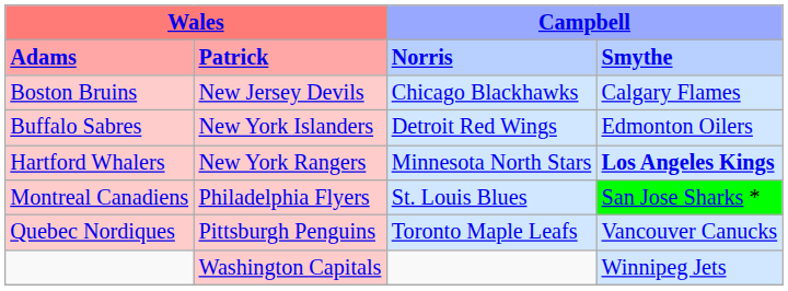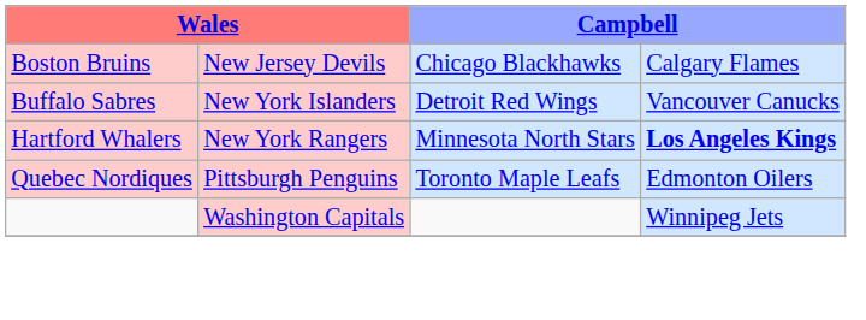- row: Adams | Patrick | Norris | Smythe
Buffalo Sabres | column 4: Edmonton Oilers -> Vancouver Canucks
- row: Montreal Canadiens | Philadelphia Flyers | St. Louis Blues | San Jose Sharks *
Quebec Nordiques | column 4: Vancouver Canucks -> Edmonton Oilers
